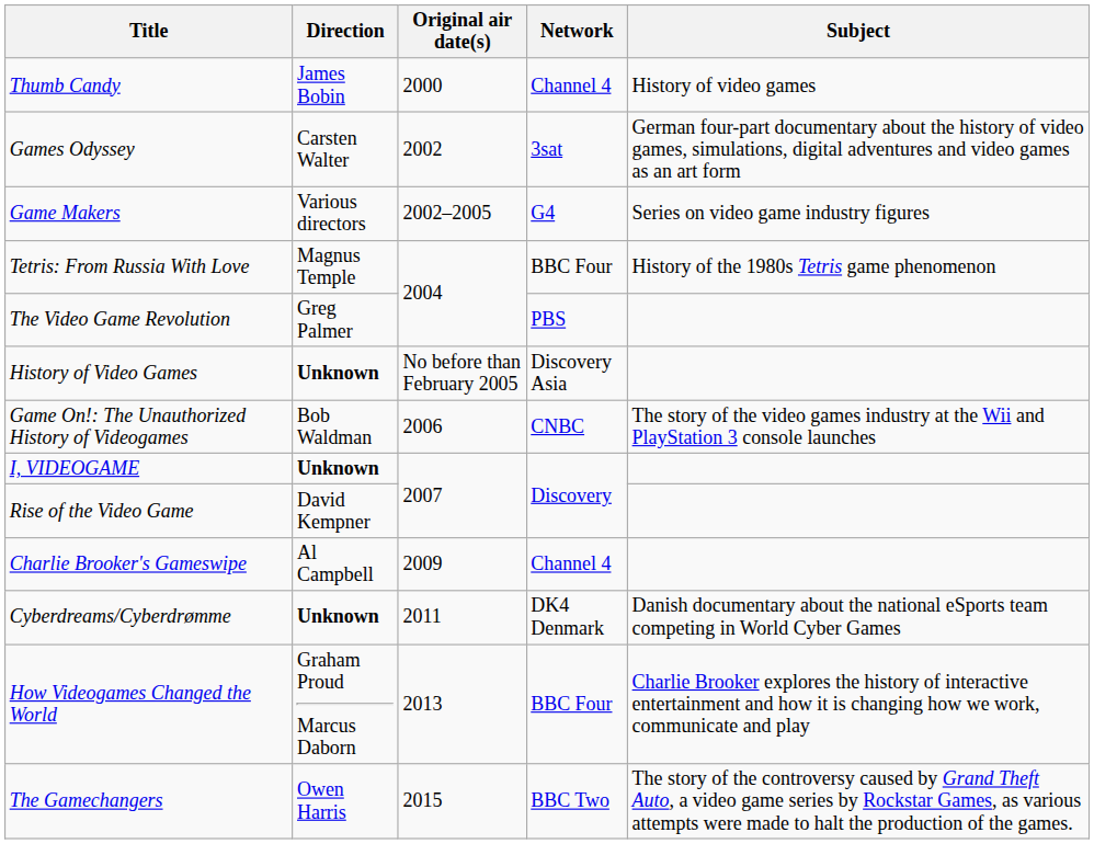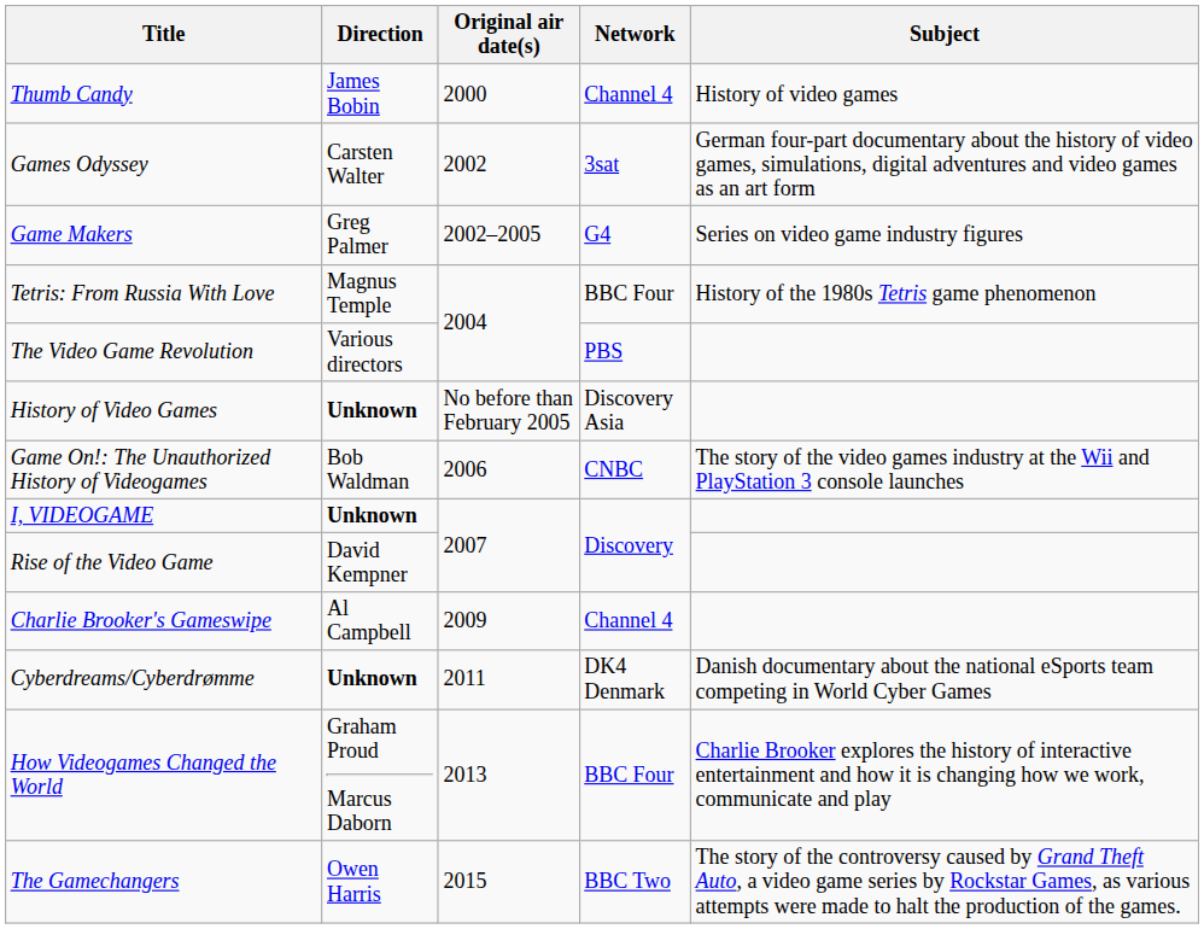Game Makers | Direction: Various directors -> Greg Palmer
The Video Game Revolution | Direction: Greg Palmer -> Various directors
